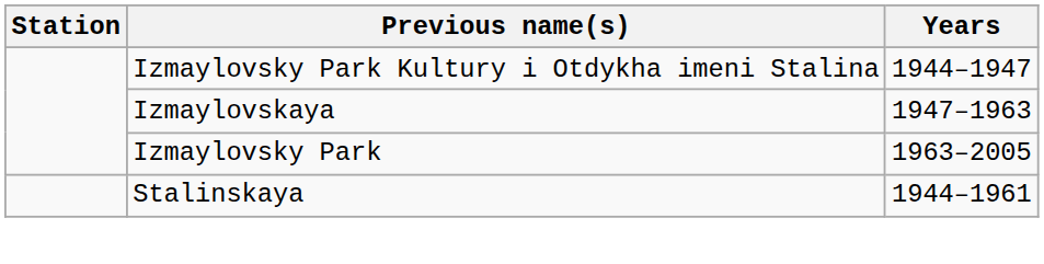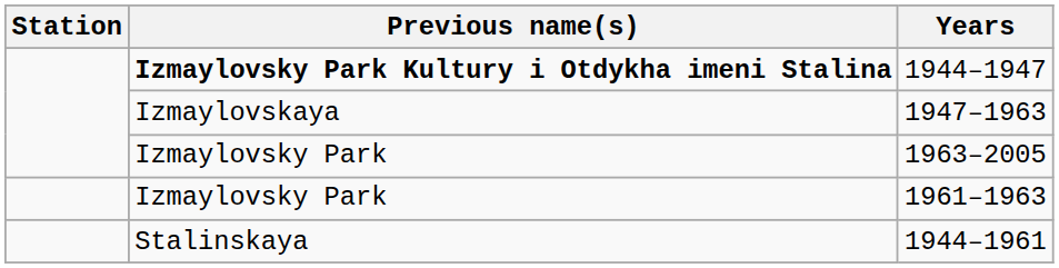1944–1947 | Previous name(s): normal -> bold
+ row: Izmaylovsky Park | 1961–1963
